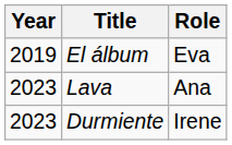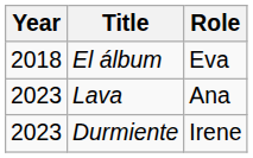El álbum | Year: 2019 -> 2018
